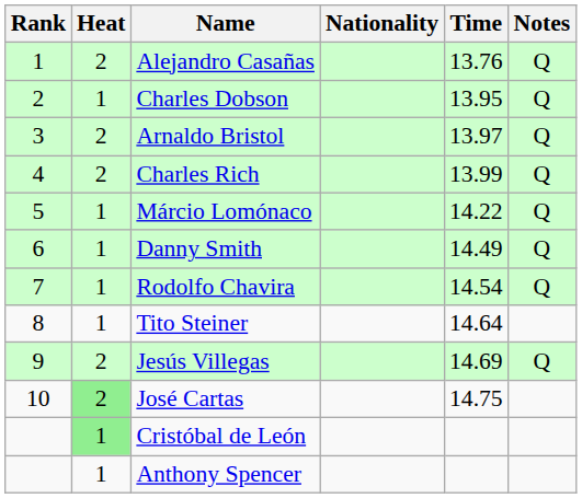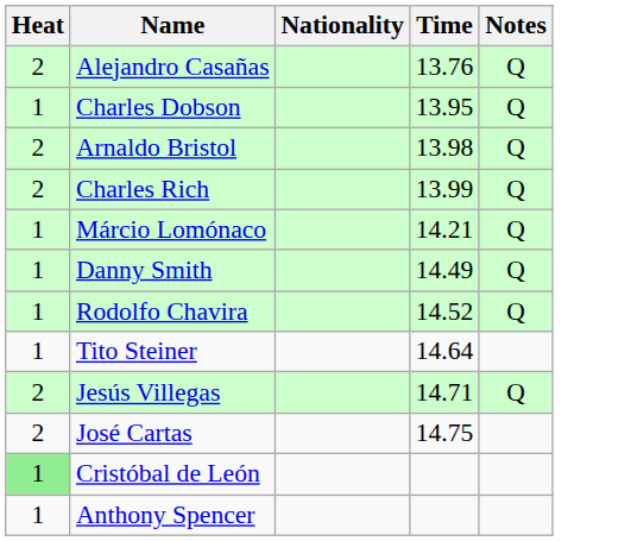- column: Rank | 1 | 2 | 3 | 4 | 5 | 6 | 7 | 8 | 9 | 10
Arnaldo Bristol | Time: 13.97 -> 13.98
Márcio Lomónaco | Time: 14.22 -> 14.21
Rodolfo Chavira | Time: 14.54 -> 14.52
Jesús Villegas | Time: 14.69 -> 14.71
José Cartas | Heat: lightgreen background -> no background
